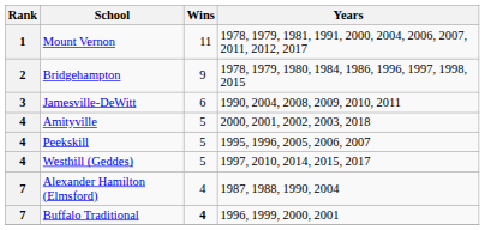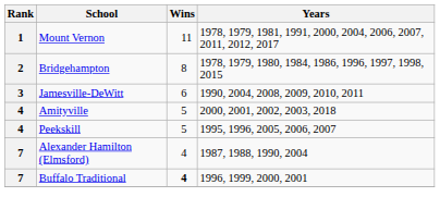Bridgehampton | Wins: 9 -> 8
- row: 4 | Westhill (Geddes) | 5 | 1997, 2010, 2014, 2015, 2017
